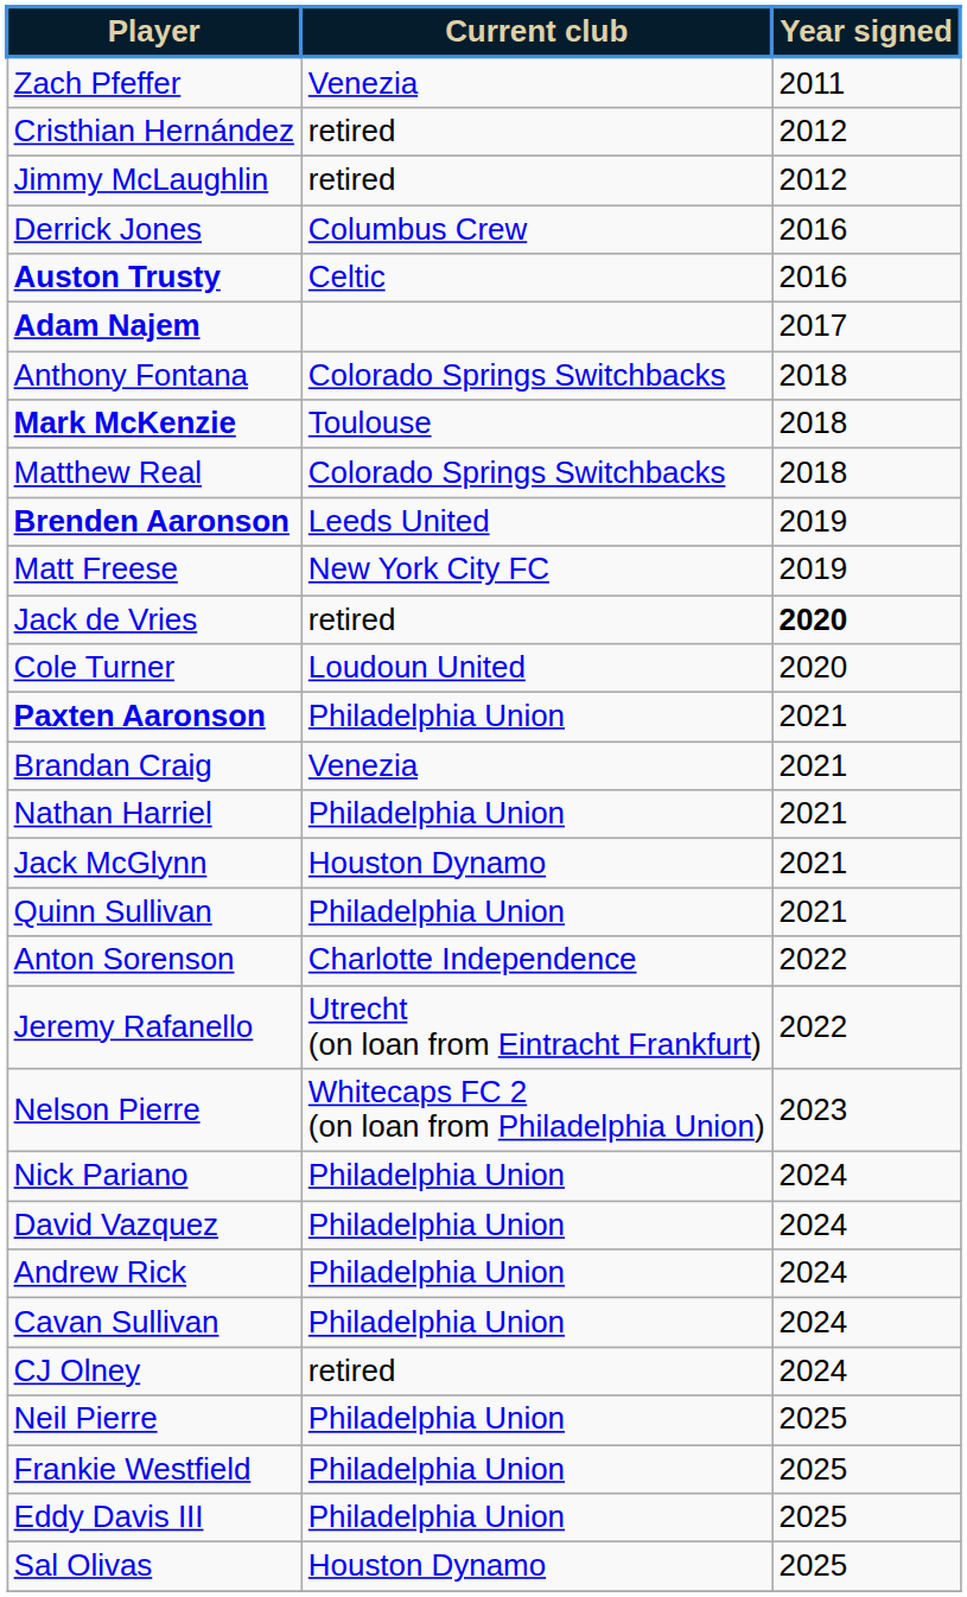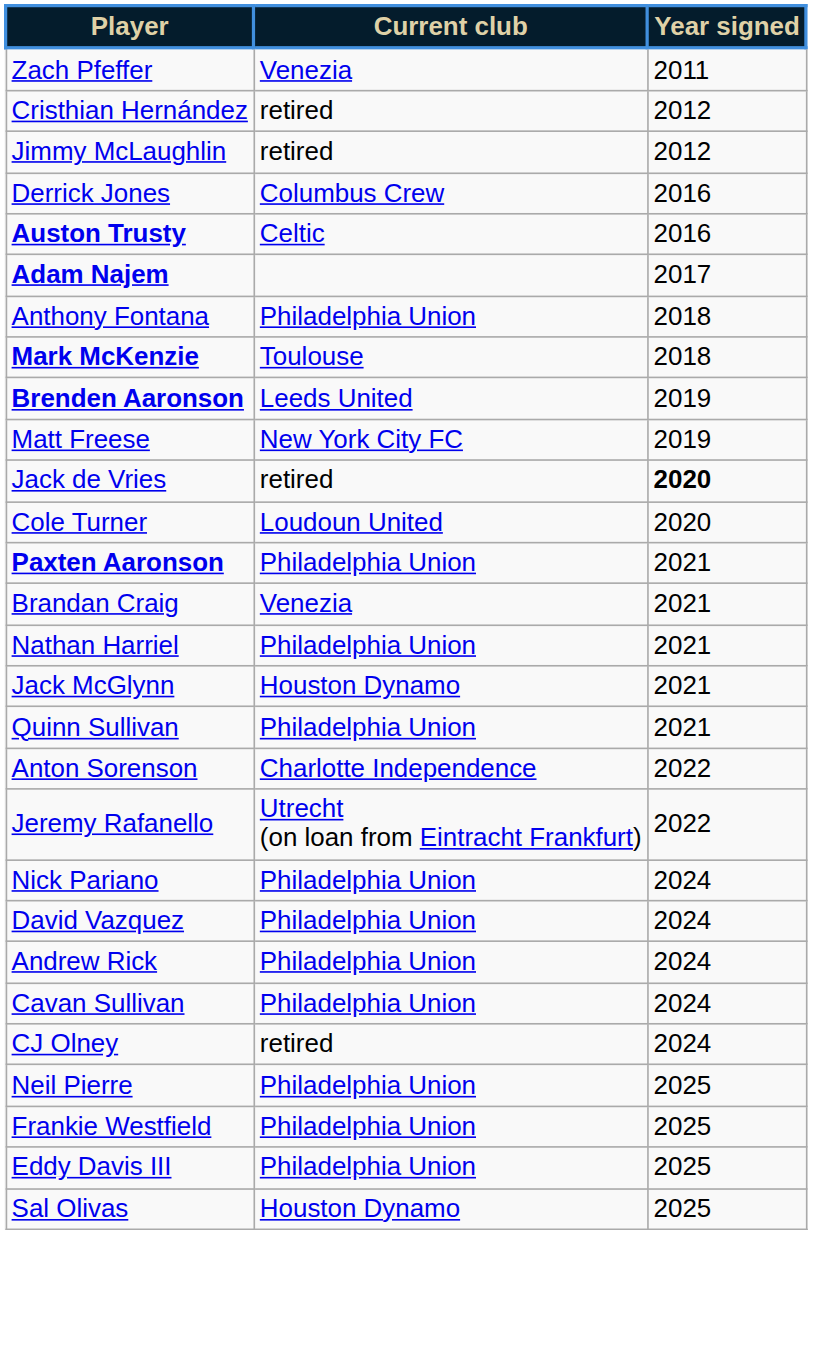Anthony Fontana | Current club: Colorado Springs Switchbacks -> Philadelphia Union
- row: Matthew Real | Colorado Springs Switchbacks | 2018
- row: Nelson Pierre | Whitecaps FC 2 (on loan from Philadelphia Union) | 2023
